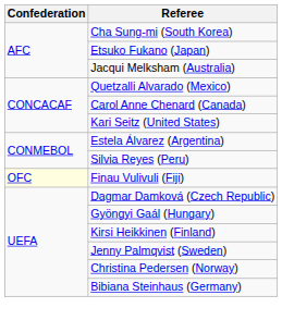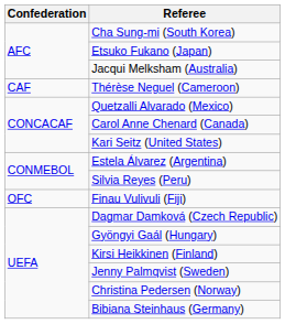+ row: CAF | Thérèse Neguel (Cameroon)
Finau Vulivuli (Fiji) | Confederation: lightyellow background -> no background
